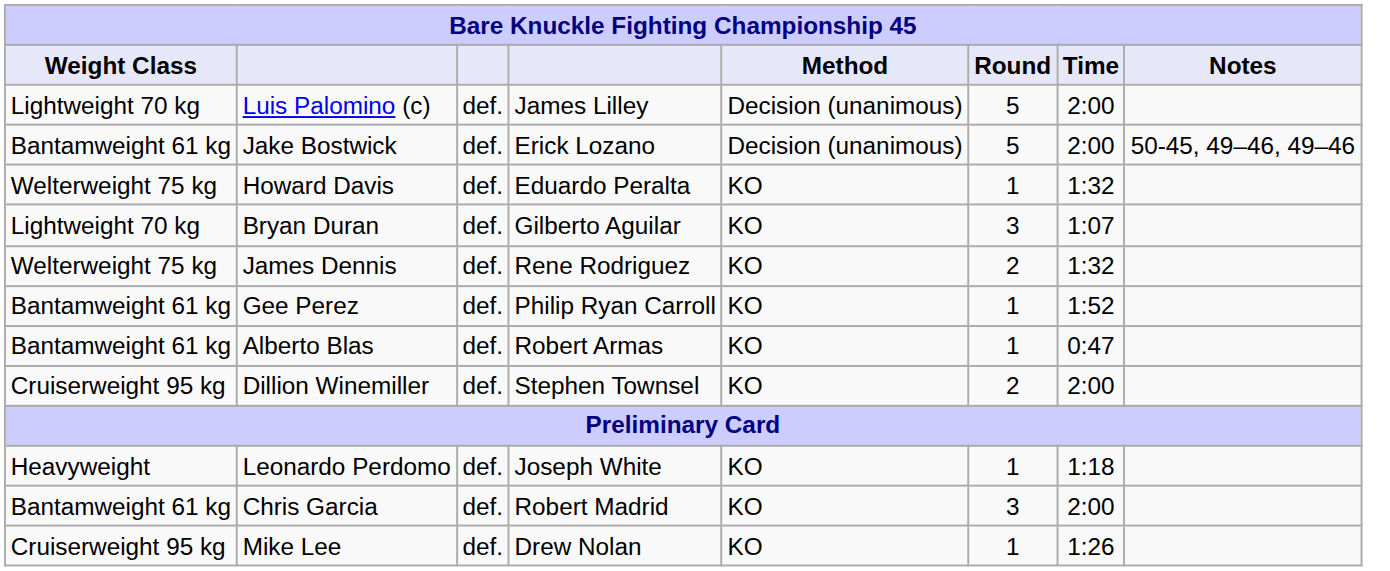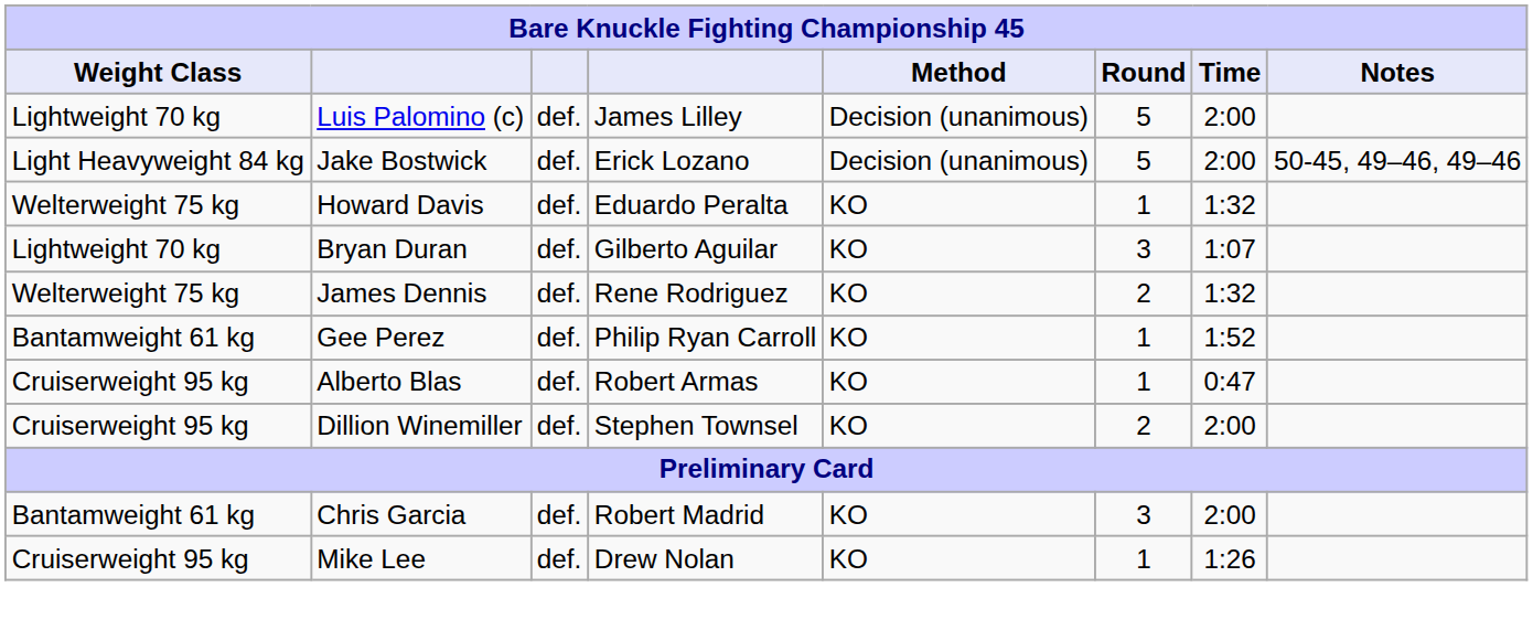Jake Bostwick | Weight Class: Bantamweight 61 kg -> Light Heavyweight 84 kg
Alberto Blas | Weight Class: Bantamweight 61 kg -> Cruiserweight 95 kg
- row: Heavyweight | Leonardo Perdomo | def. | Joseph White | KO | 1 | 1:18
